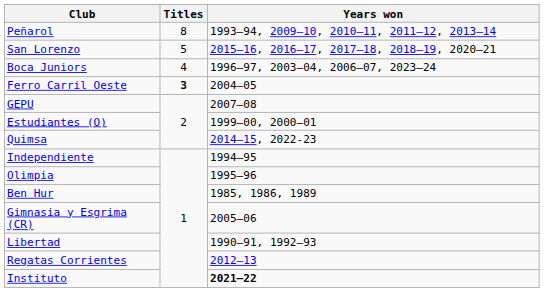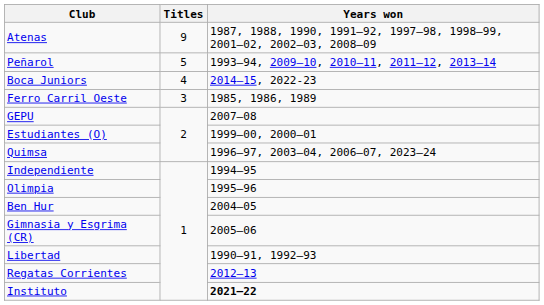+ row: Atenas | 9 | 1987, 1988, 1990, 1991–92, 1997–98, 1998–99, 2001–02, 2002–03, 2008–09
Peñarol | Titles: 8 -> 5
- row: San Lorenzo | 5 | 2015–16, 2016–17, 2017–18, 2018–19, 2020–21
Boca Juniors | Years won: 1996–97, 2003–04, 2006–07, 2023–24 -> 2014–15, 2022-23
Ferro Carril Oeste | Titles: bold -> normal
Ferro Carril Oeste | Years won: 2004–05 -> 1985, 1986, 1989
Quimsa | Years won: 2014–15, 2022-23 -> 1996–97, 2003–04, 2006–07, 2023–24
Ben Hur | Years won: 1985, 1986, 1989 -> 2004–05
